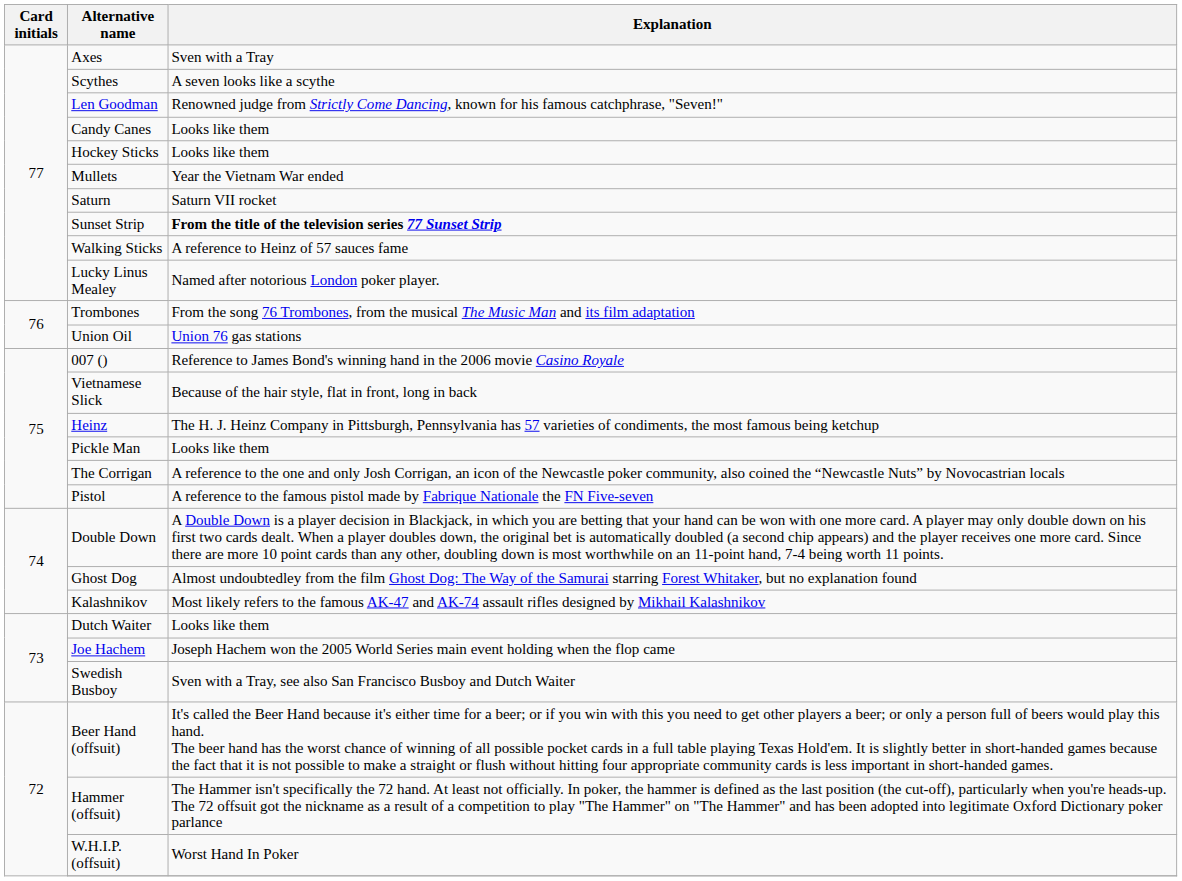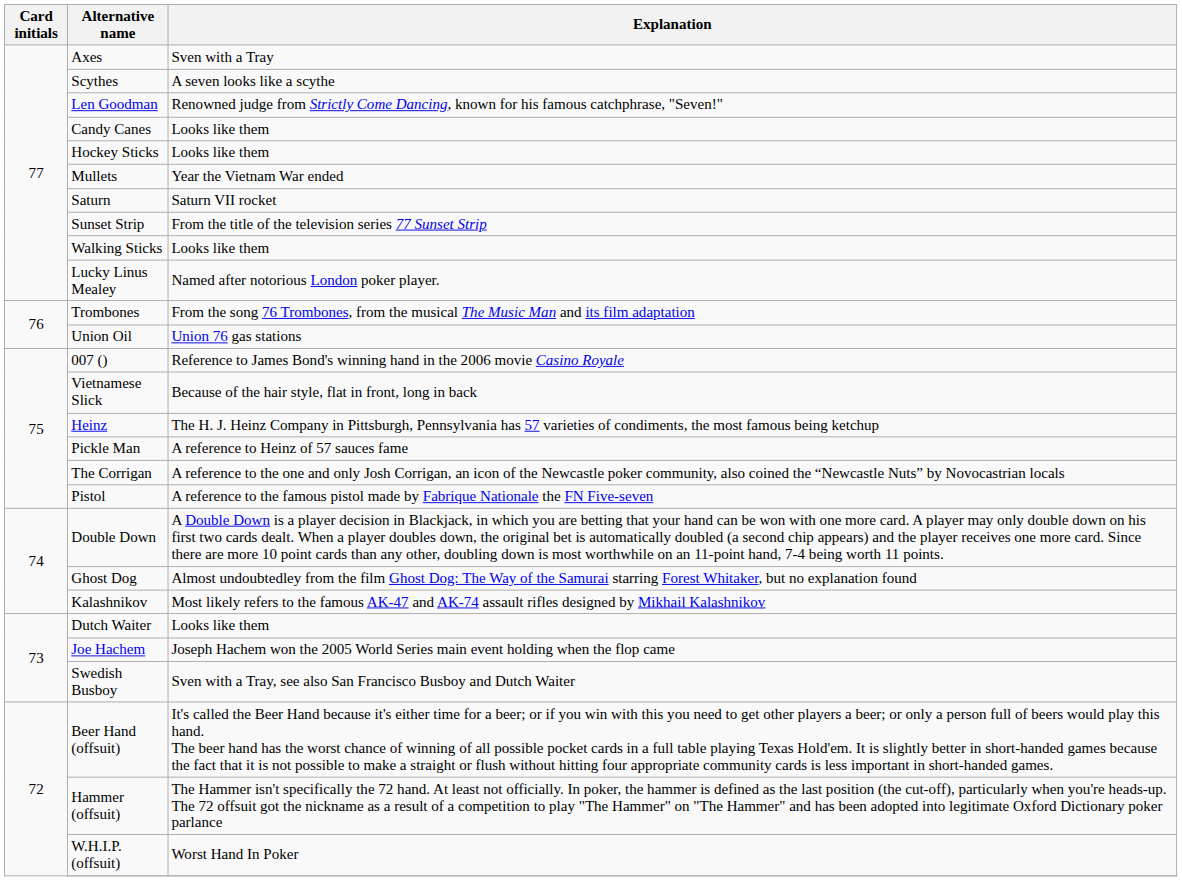Sunset Strip | Explanation: bold -> normal
Walking Sticks | Explanation: A reference to Heinz of 57 sauces fame -> Looks like them
Pickle Man | Explanation: Looks like them -> A reference to Heinz of 57 sauces fame
